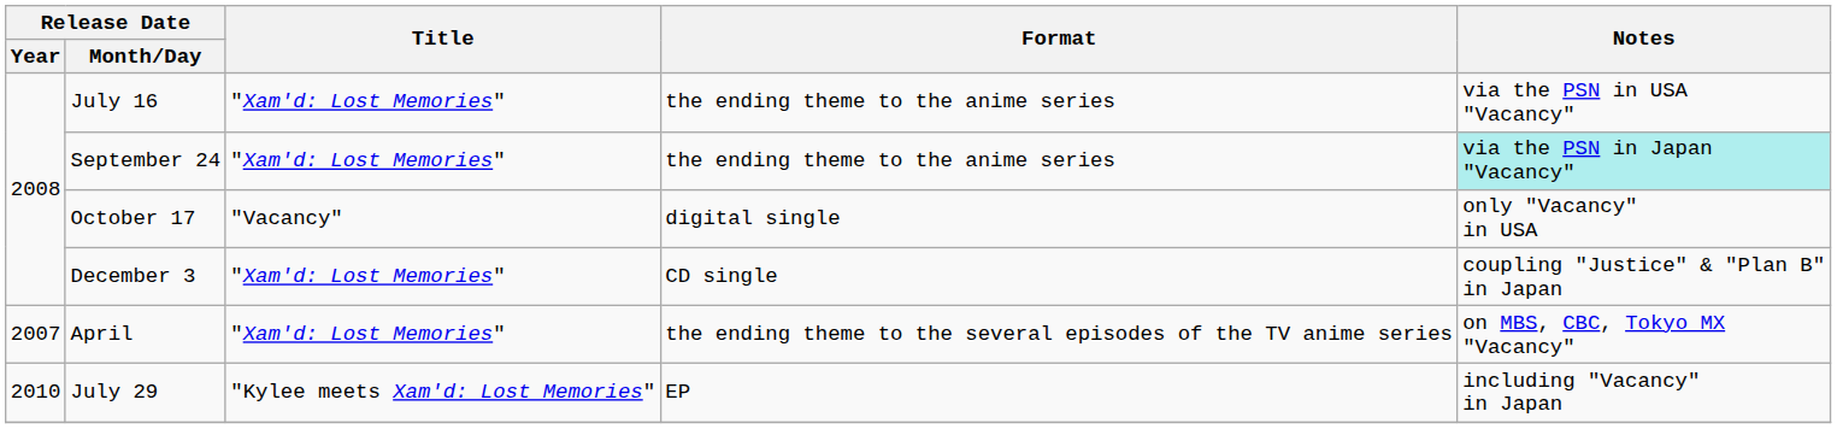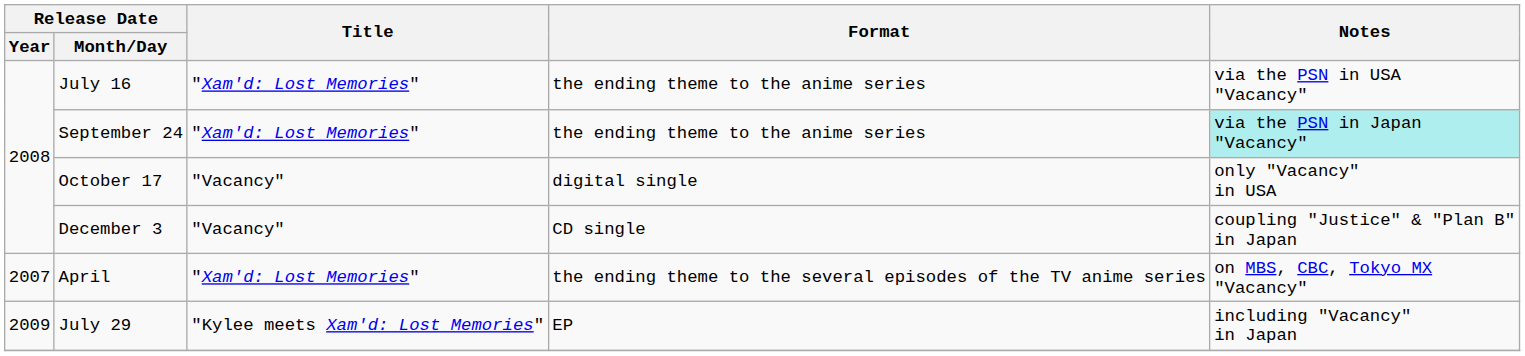December 3 | Title: "Xam'd: Lost Memories" -> "Vacancy"
July 29 | Release Date / Year: 2010 -> 2009
